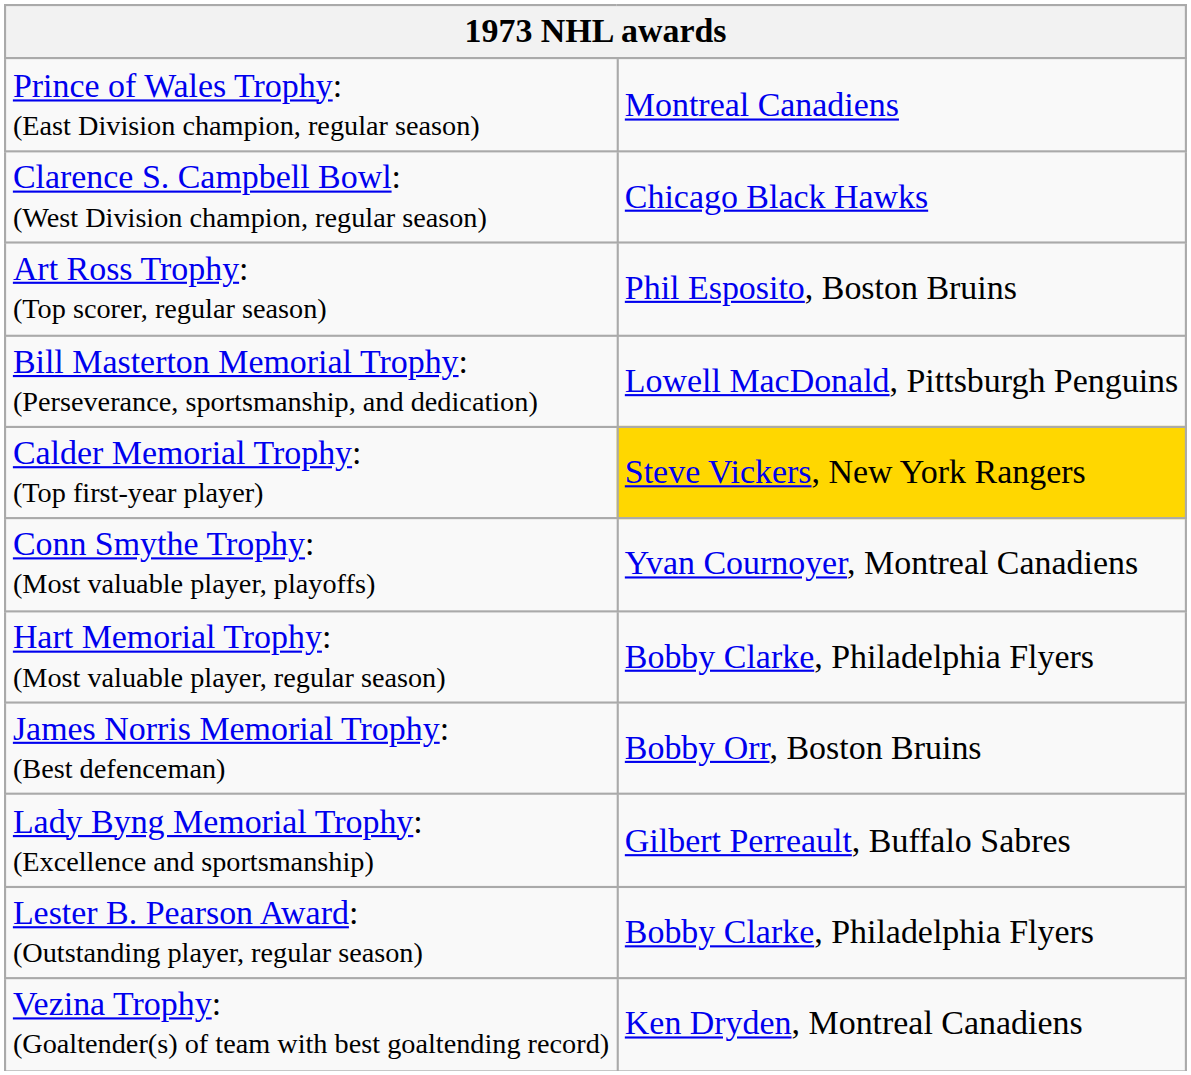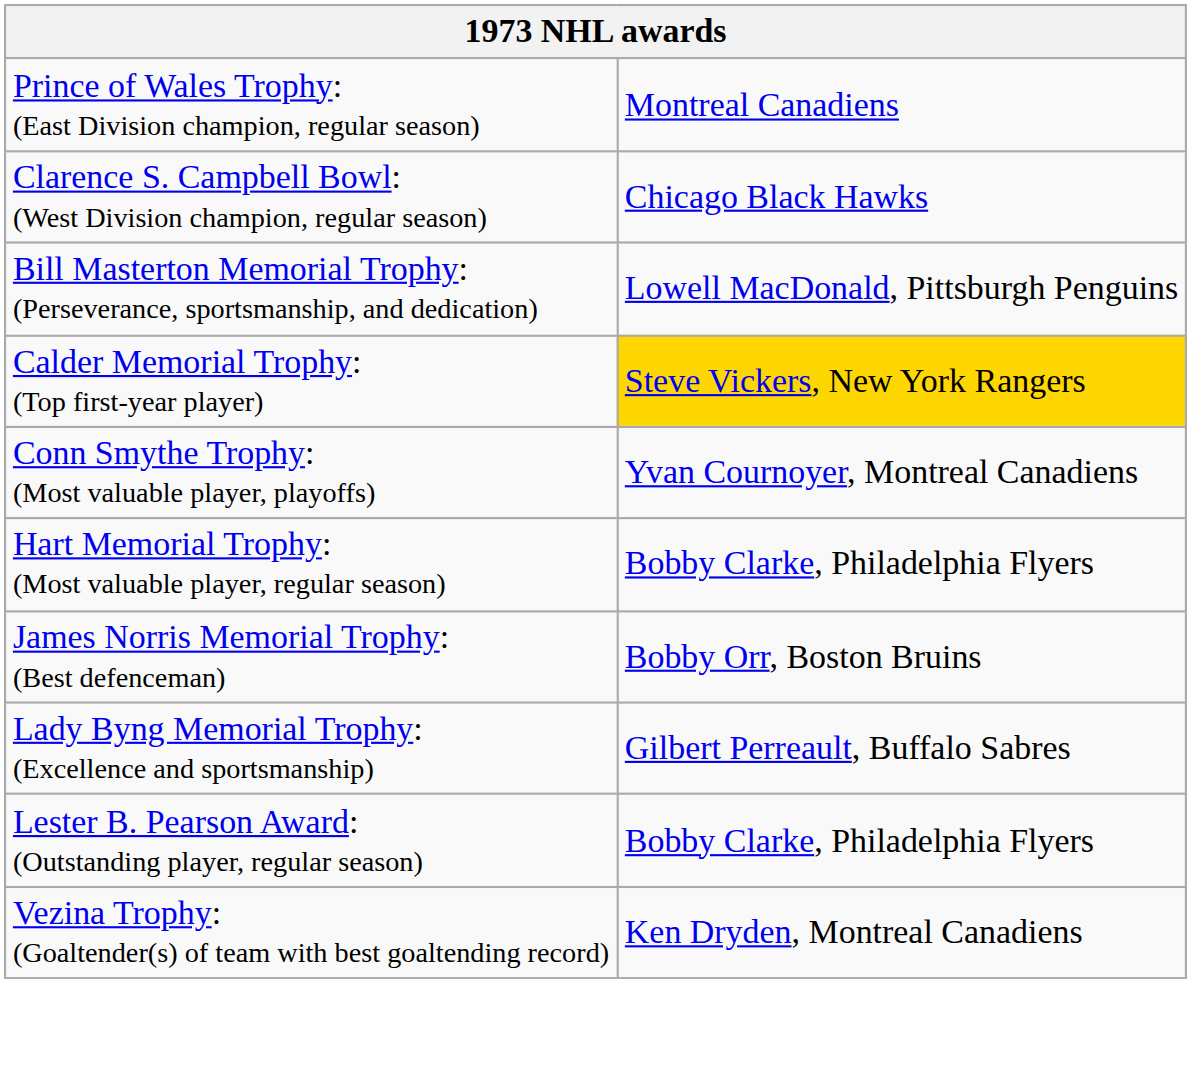- row: Art Ross Trophy: (Top scorer, regular season) | Phil Esposito, Boston Bruins
